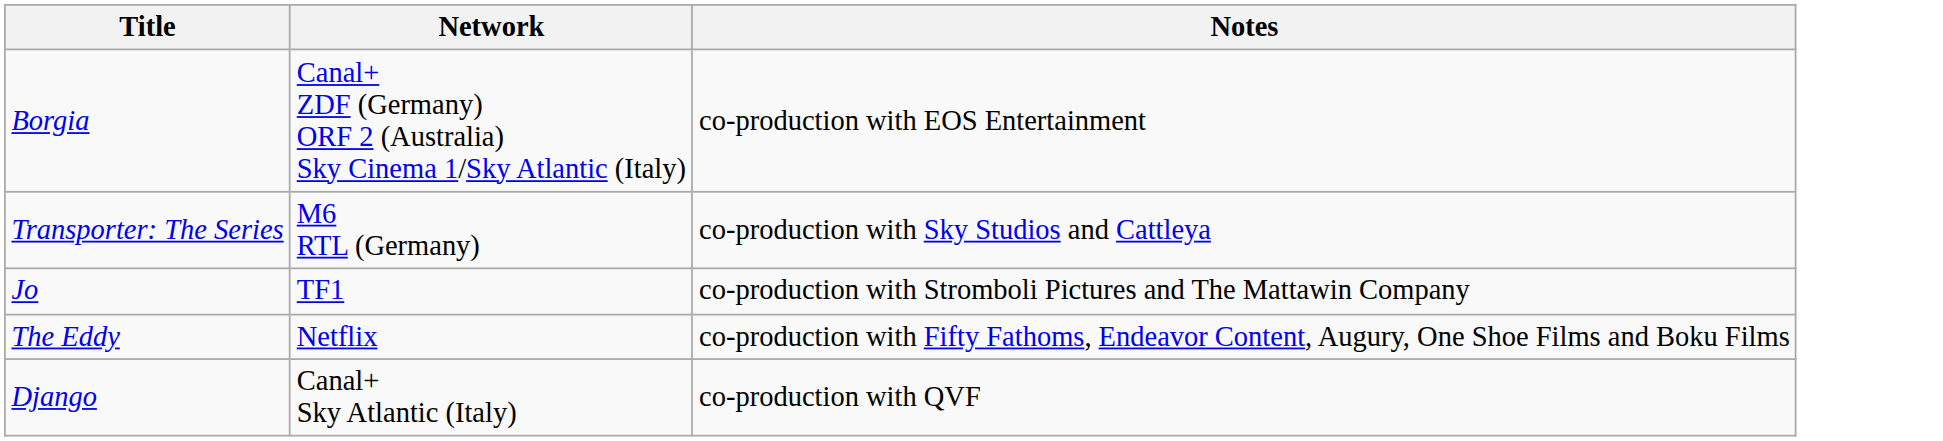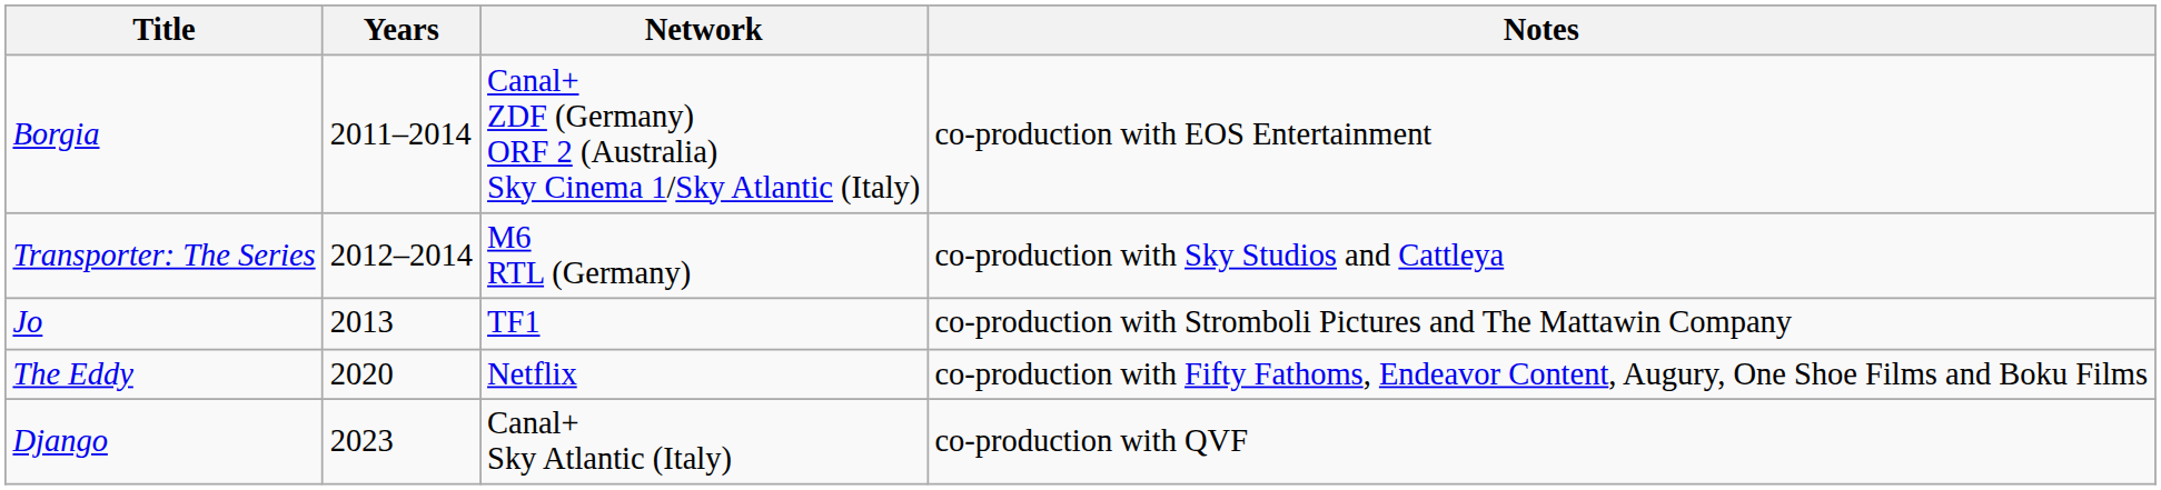+ column: Years | 2011–2014 | 2012–2014 | 2013 | 2020 | 2023
